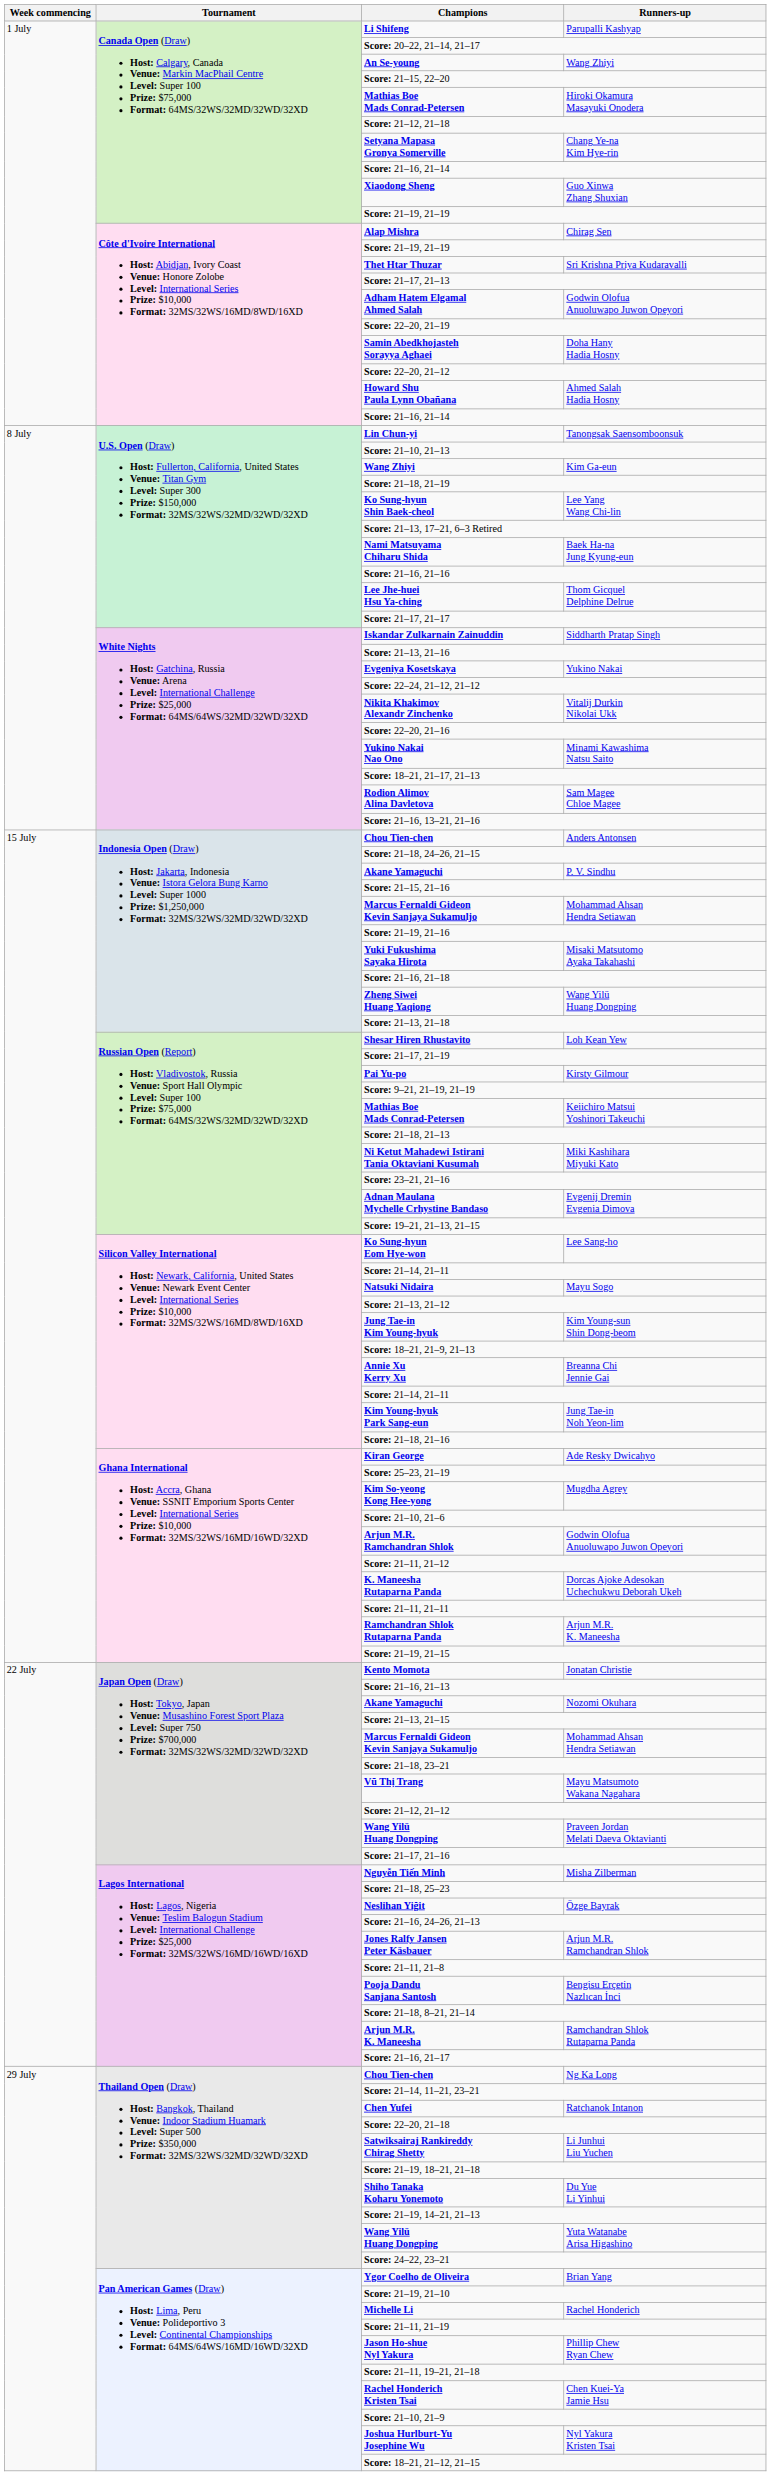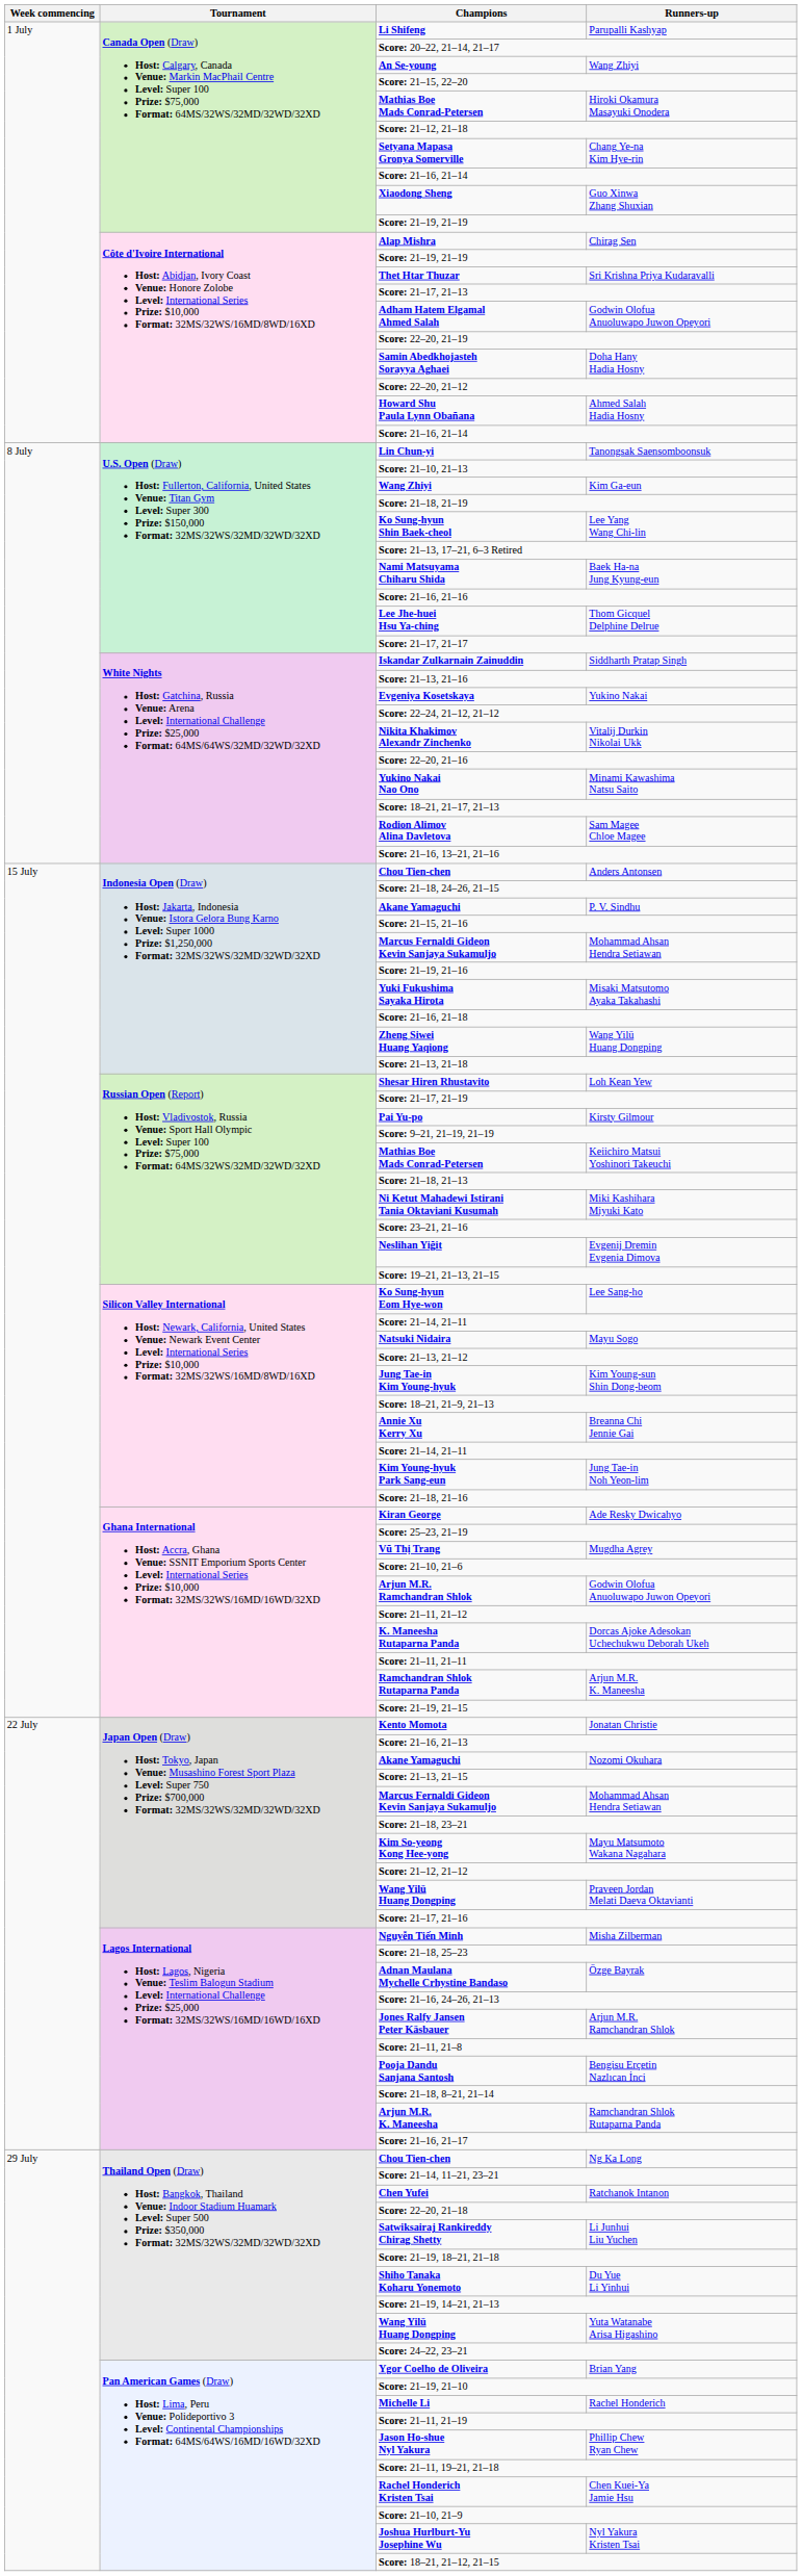Evgenij Dremin Evgenia Dimova | Champions: Adnan Maulana Mychelle Crhystine Bandaso -> Neslihan Yiğit
Mugdha Agrey | Champions: Kim So-yeong Kong Hee-yong -> Vũ Thị Trang
Mayu Matsumoto Wakana Nagahara | Champions: Vũ Thị Trang -> Kim So-yeong Kong Hee-yong
Özge Bayrak | Champions: Neslihan Yiğit -> Adnan Maulana Mychelle Crhystine Bandaso
